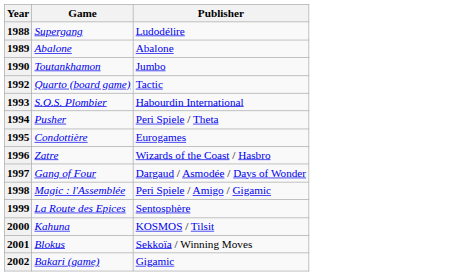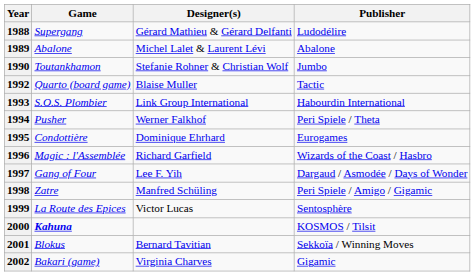+ column: Designer(s) | Gérard Mathieu & Gérard Delfanti | Michel Lalet & Laurent Lévi | Stefanie Rohner & Christian Wolf | Blaise Muller | Link Group International | Werner Falkhof | Dominique Ehrhard | Richard Garfield | Lee F. Yih | Manfred Schüling | Victor Lucas | Bernard Tavitian | Virginia Charves
1996 | Game: Zatre -> Magic : l'Assemblée
1998 | Game: Magic : l'Assemblée -> Zatre
2000 | Game: normal -> bold
